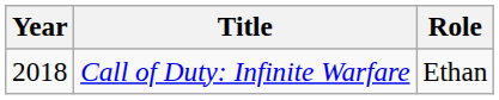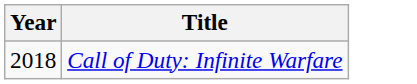- column: Role | Ethan
